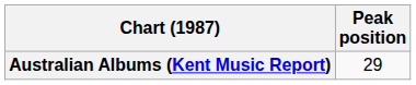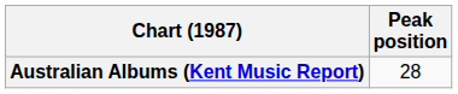Australian Albums (Kent Music Report) | Peak position: 29 -> 28
